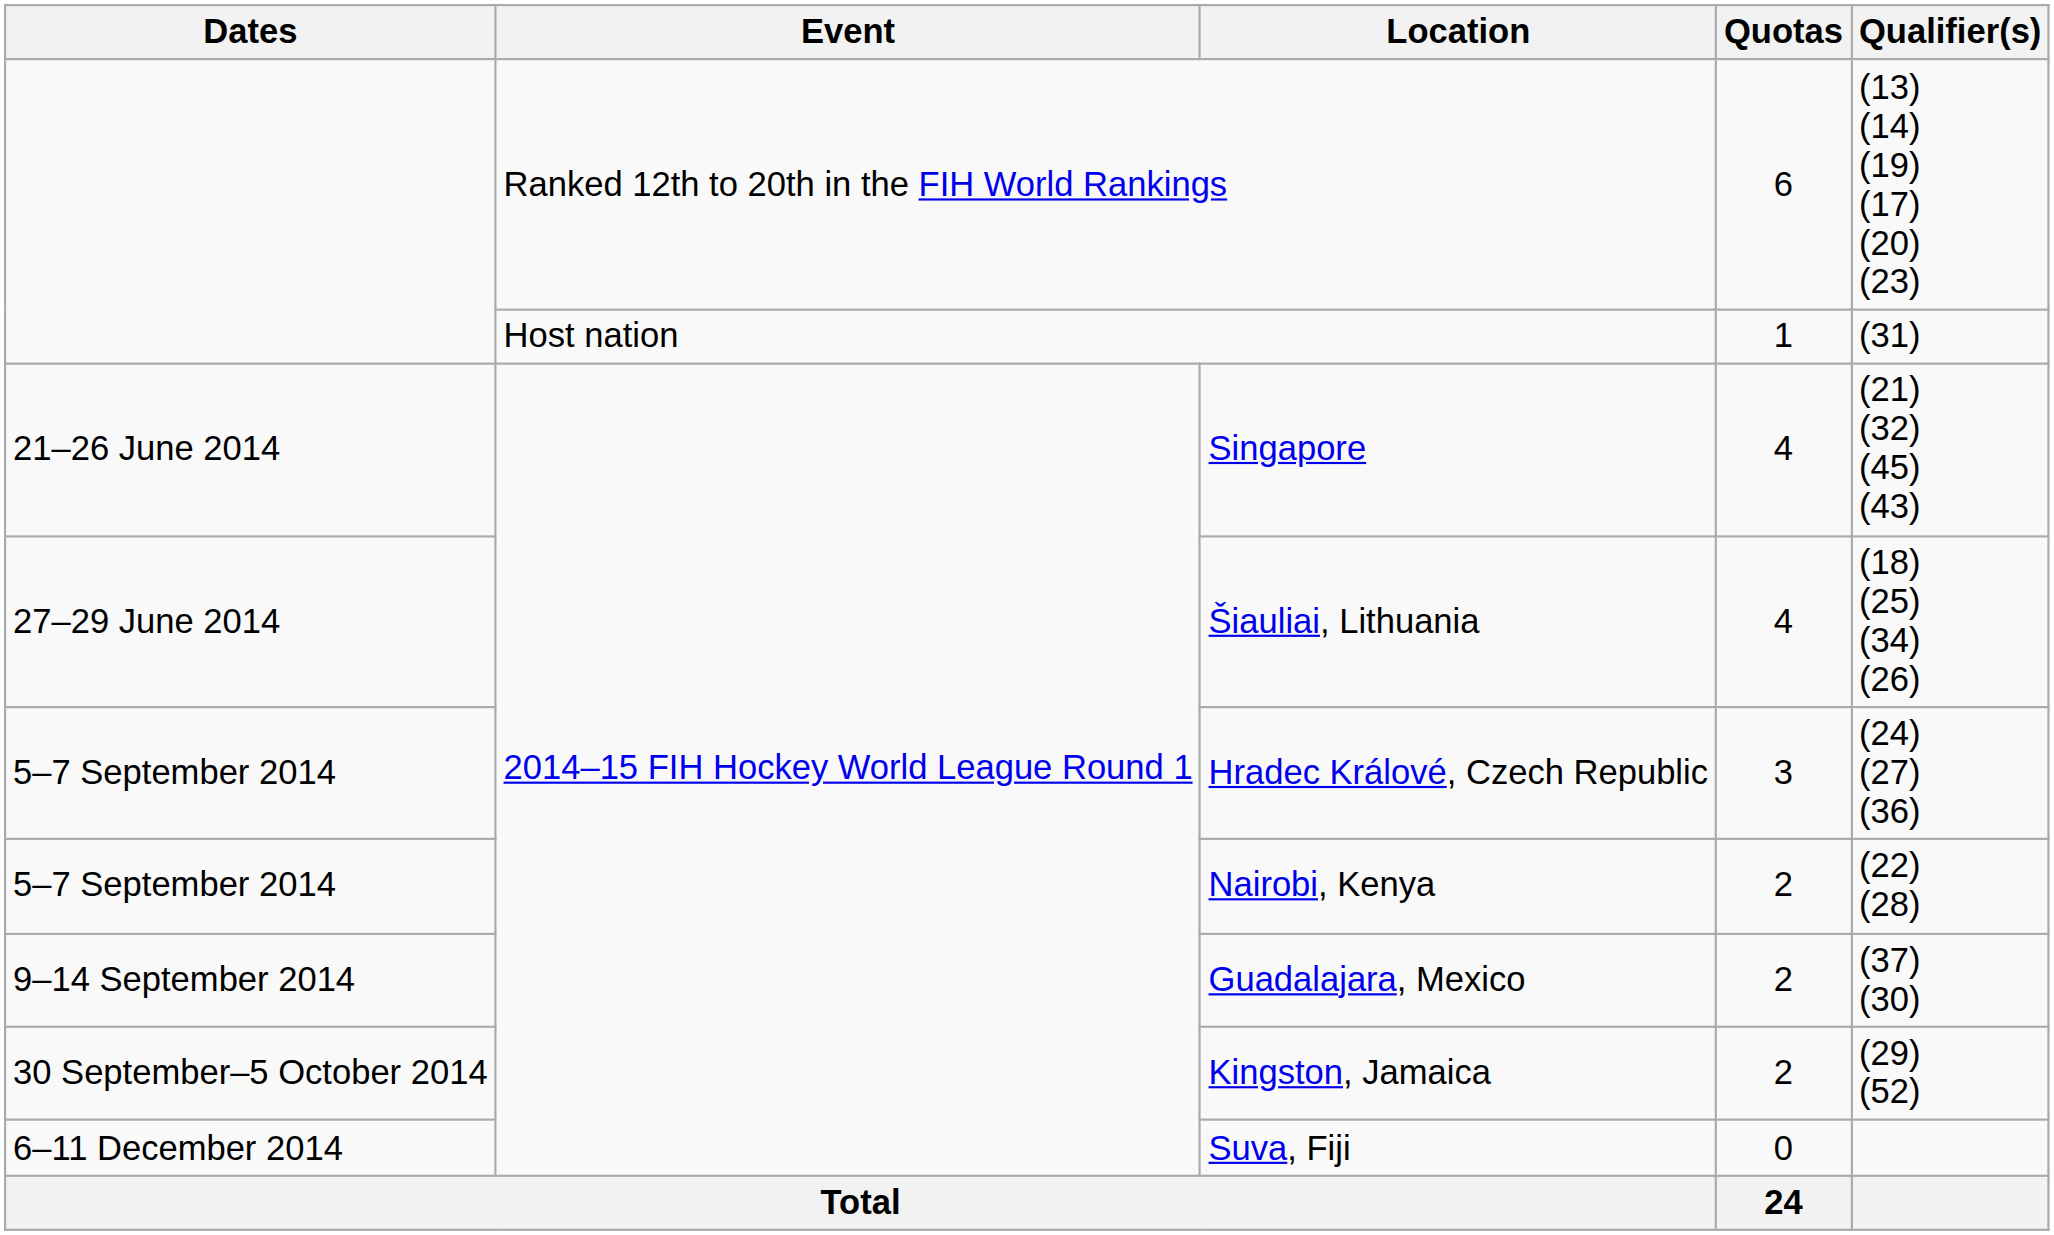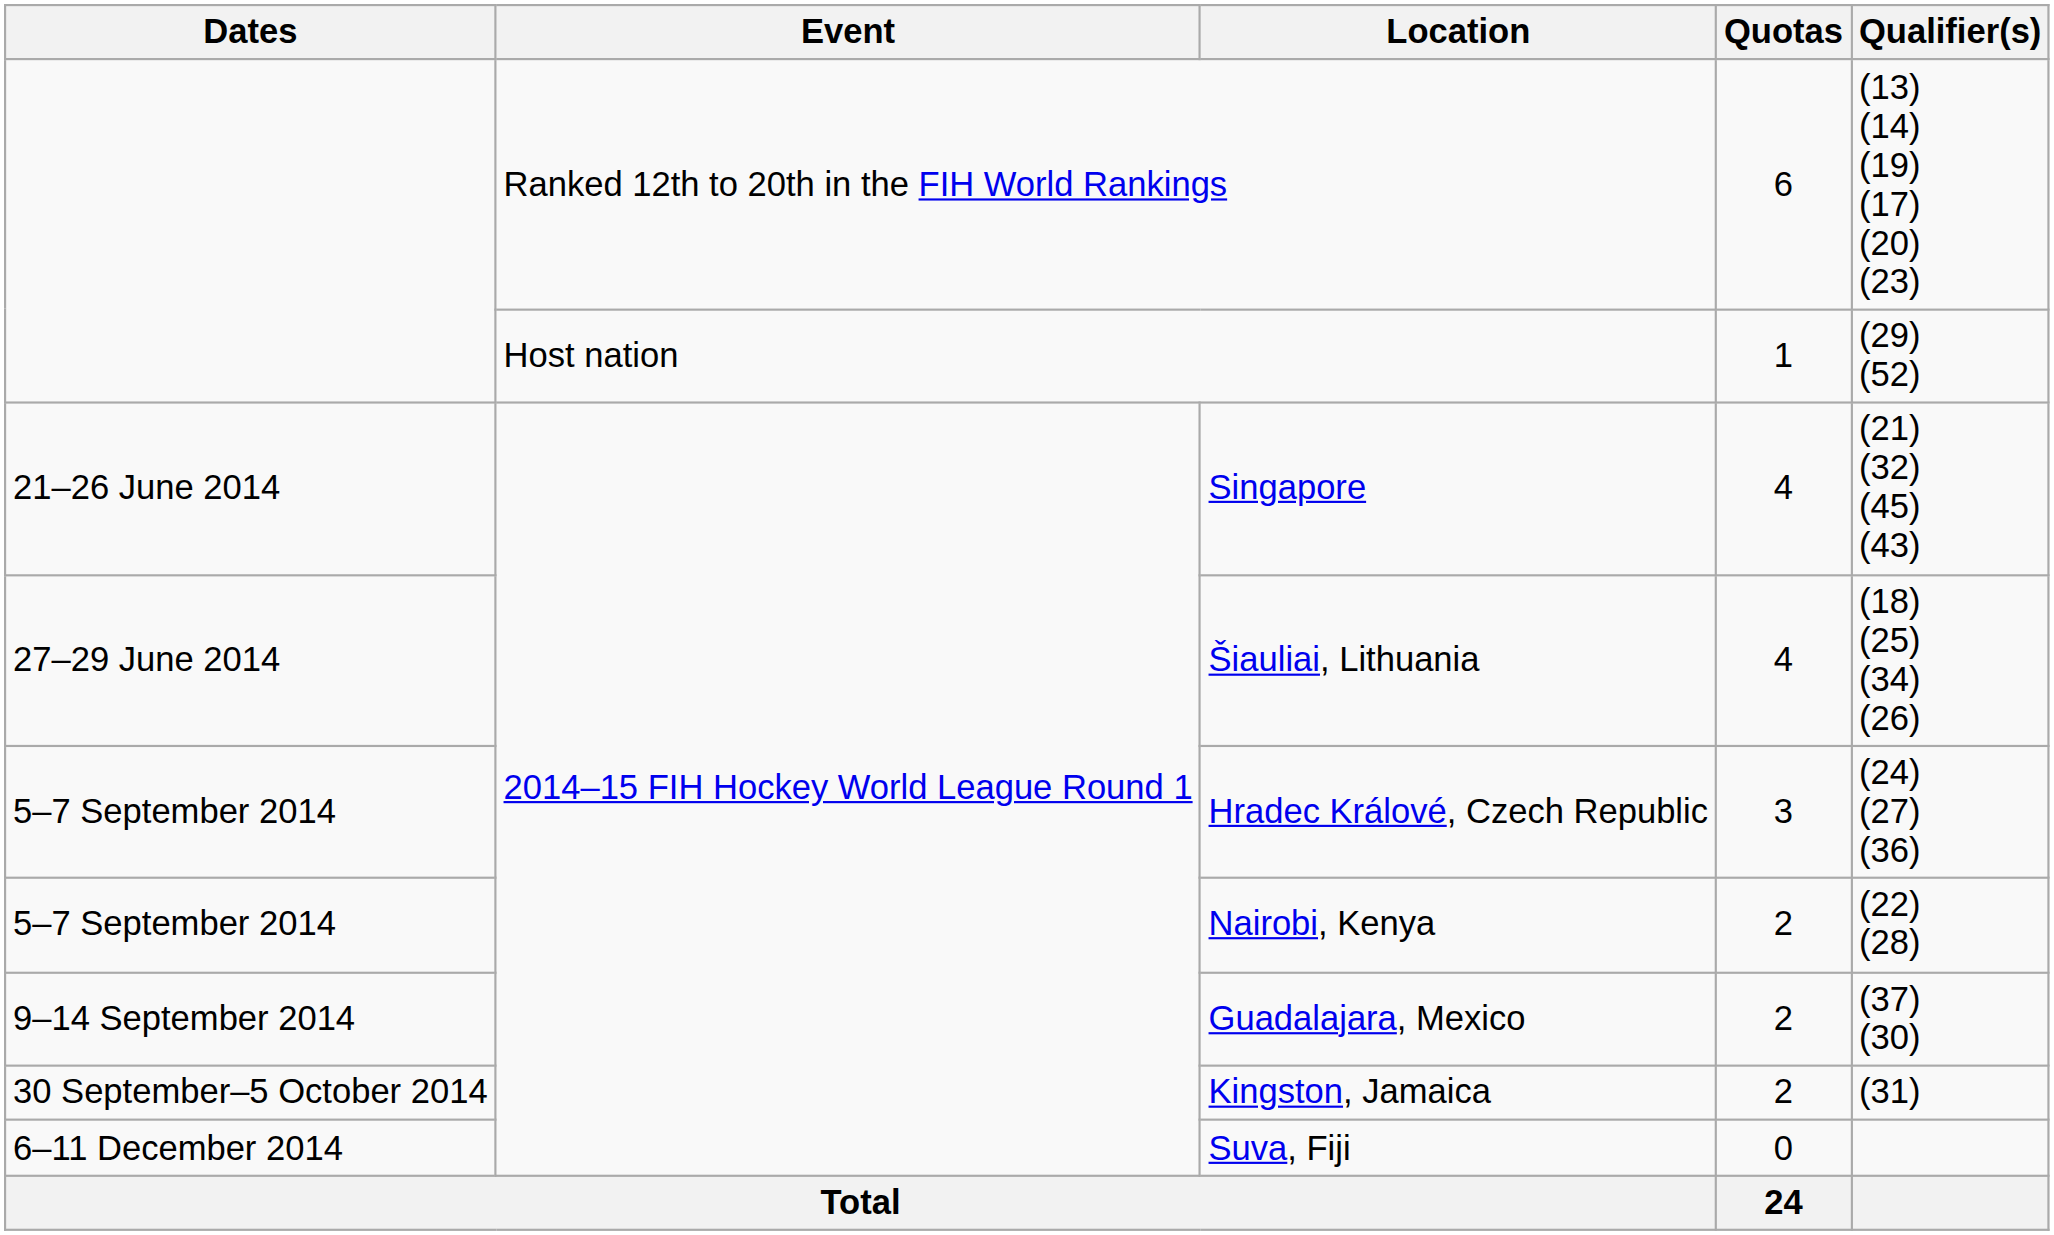Host nation | Qualifier(s): (31) -> (29) (52)
Kingston, Jamaica | Qualifier(s): (29) (52) -> (31)
